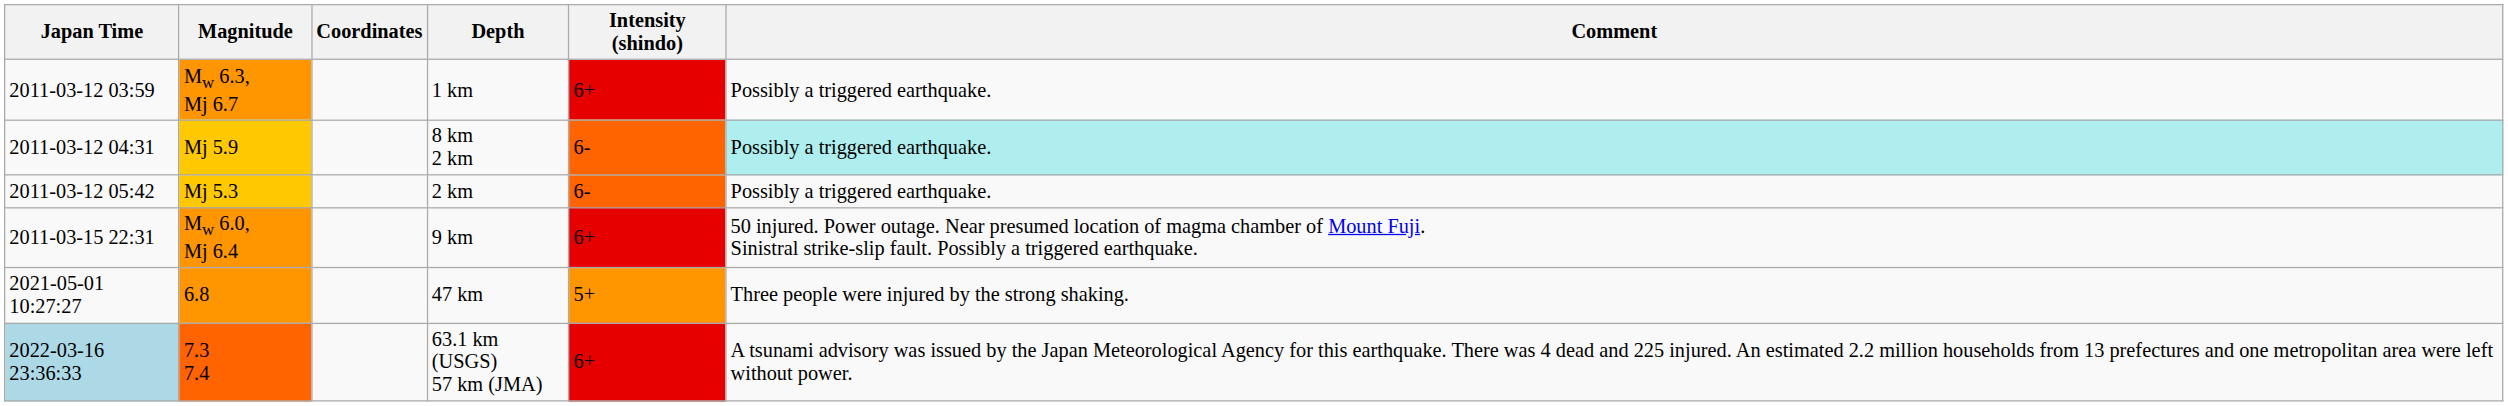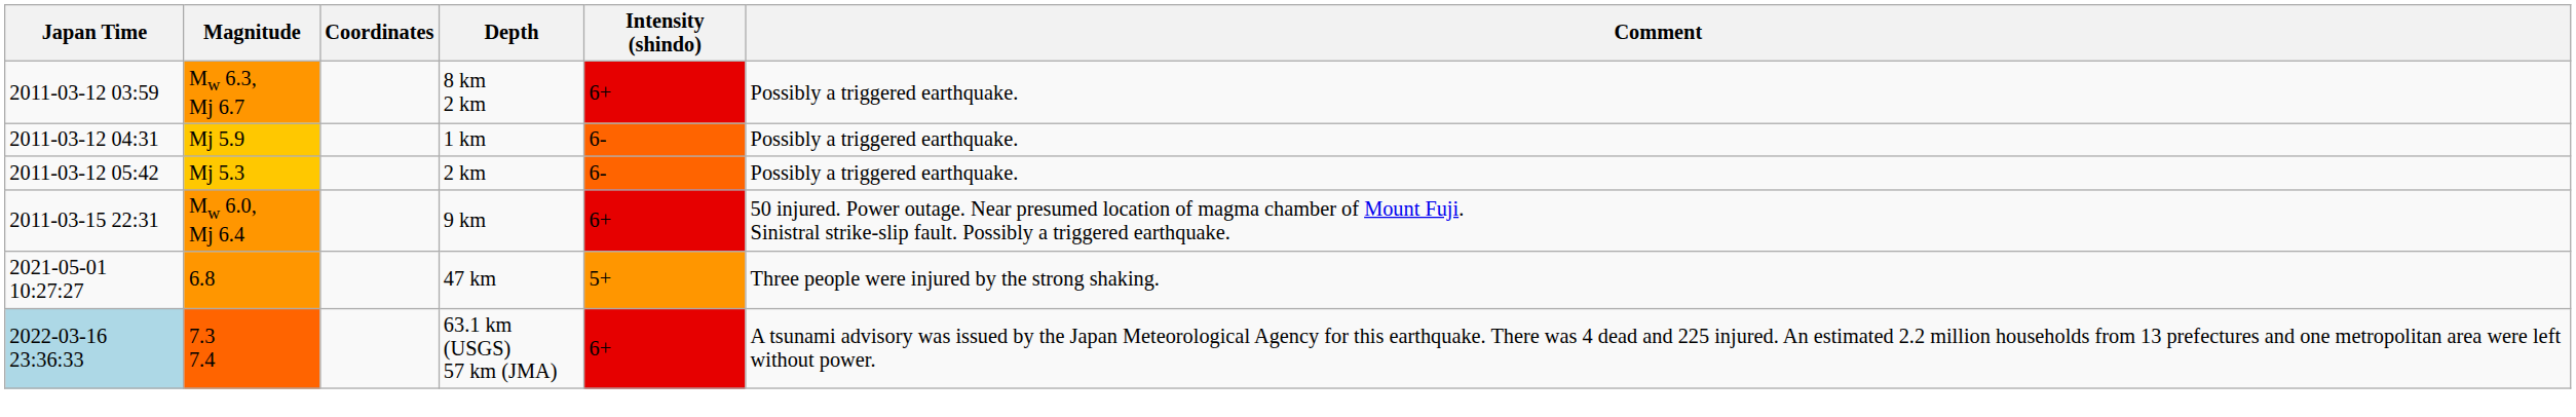Mw 6.3, Mj 6.7 | Depth: 1 km -> 8 km 2 km
Mj 5.9 | Depth: 8 km 2 km -> 1 km
Mj 5.9 | Comment: paleturquoise background -> no background
